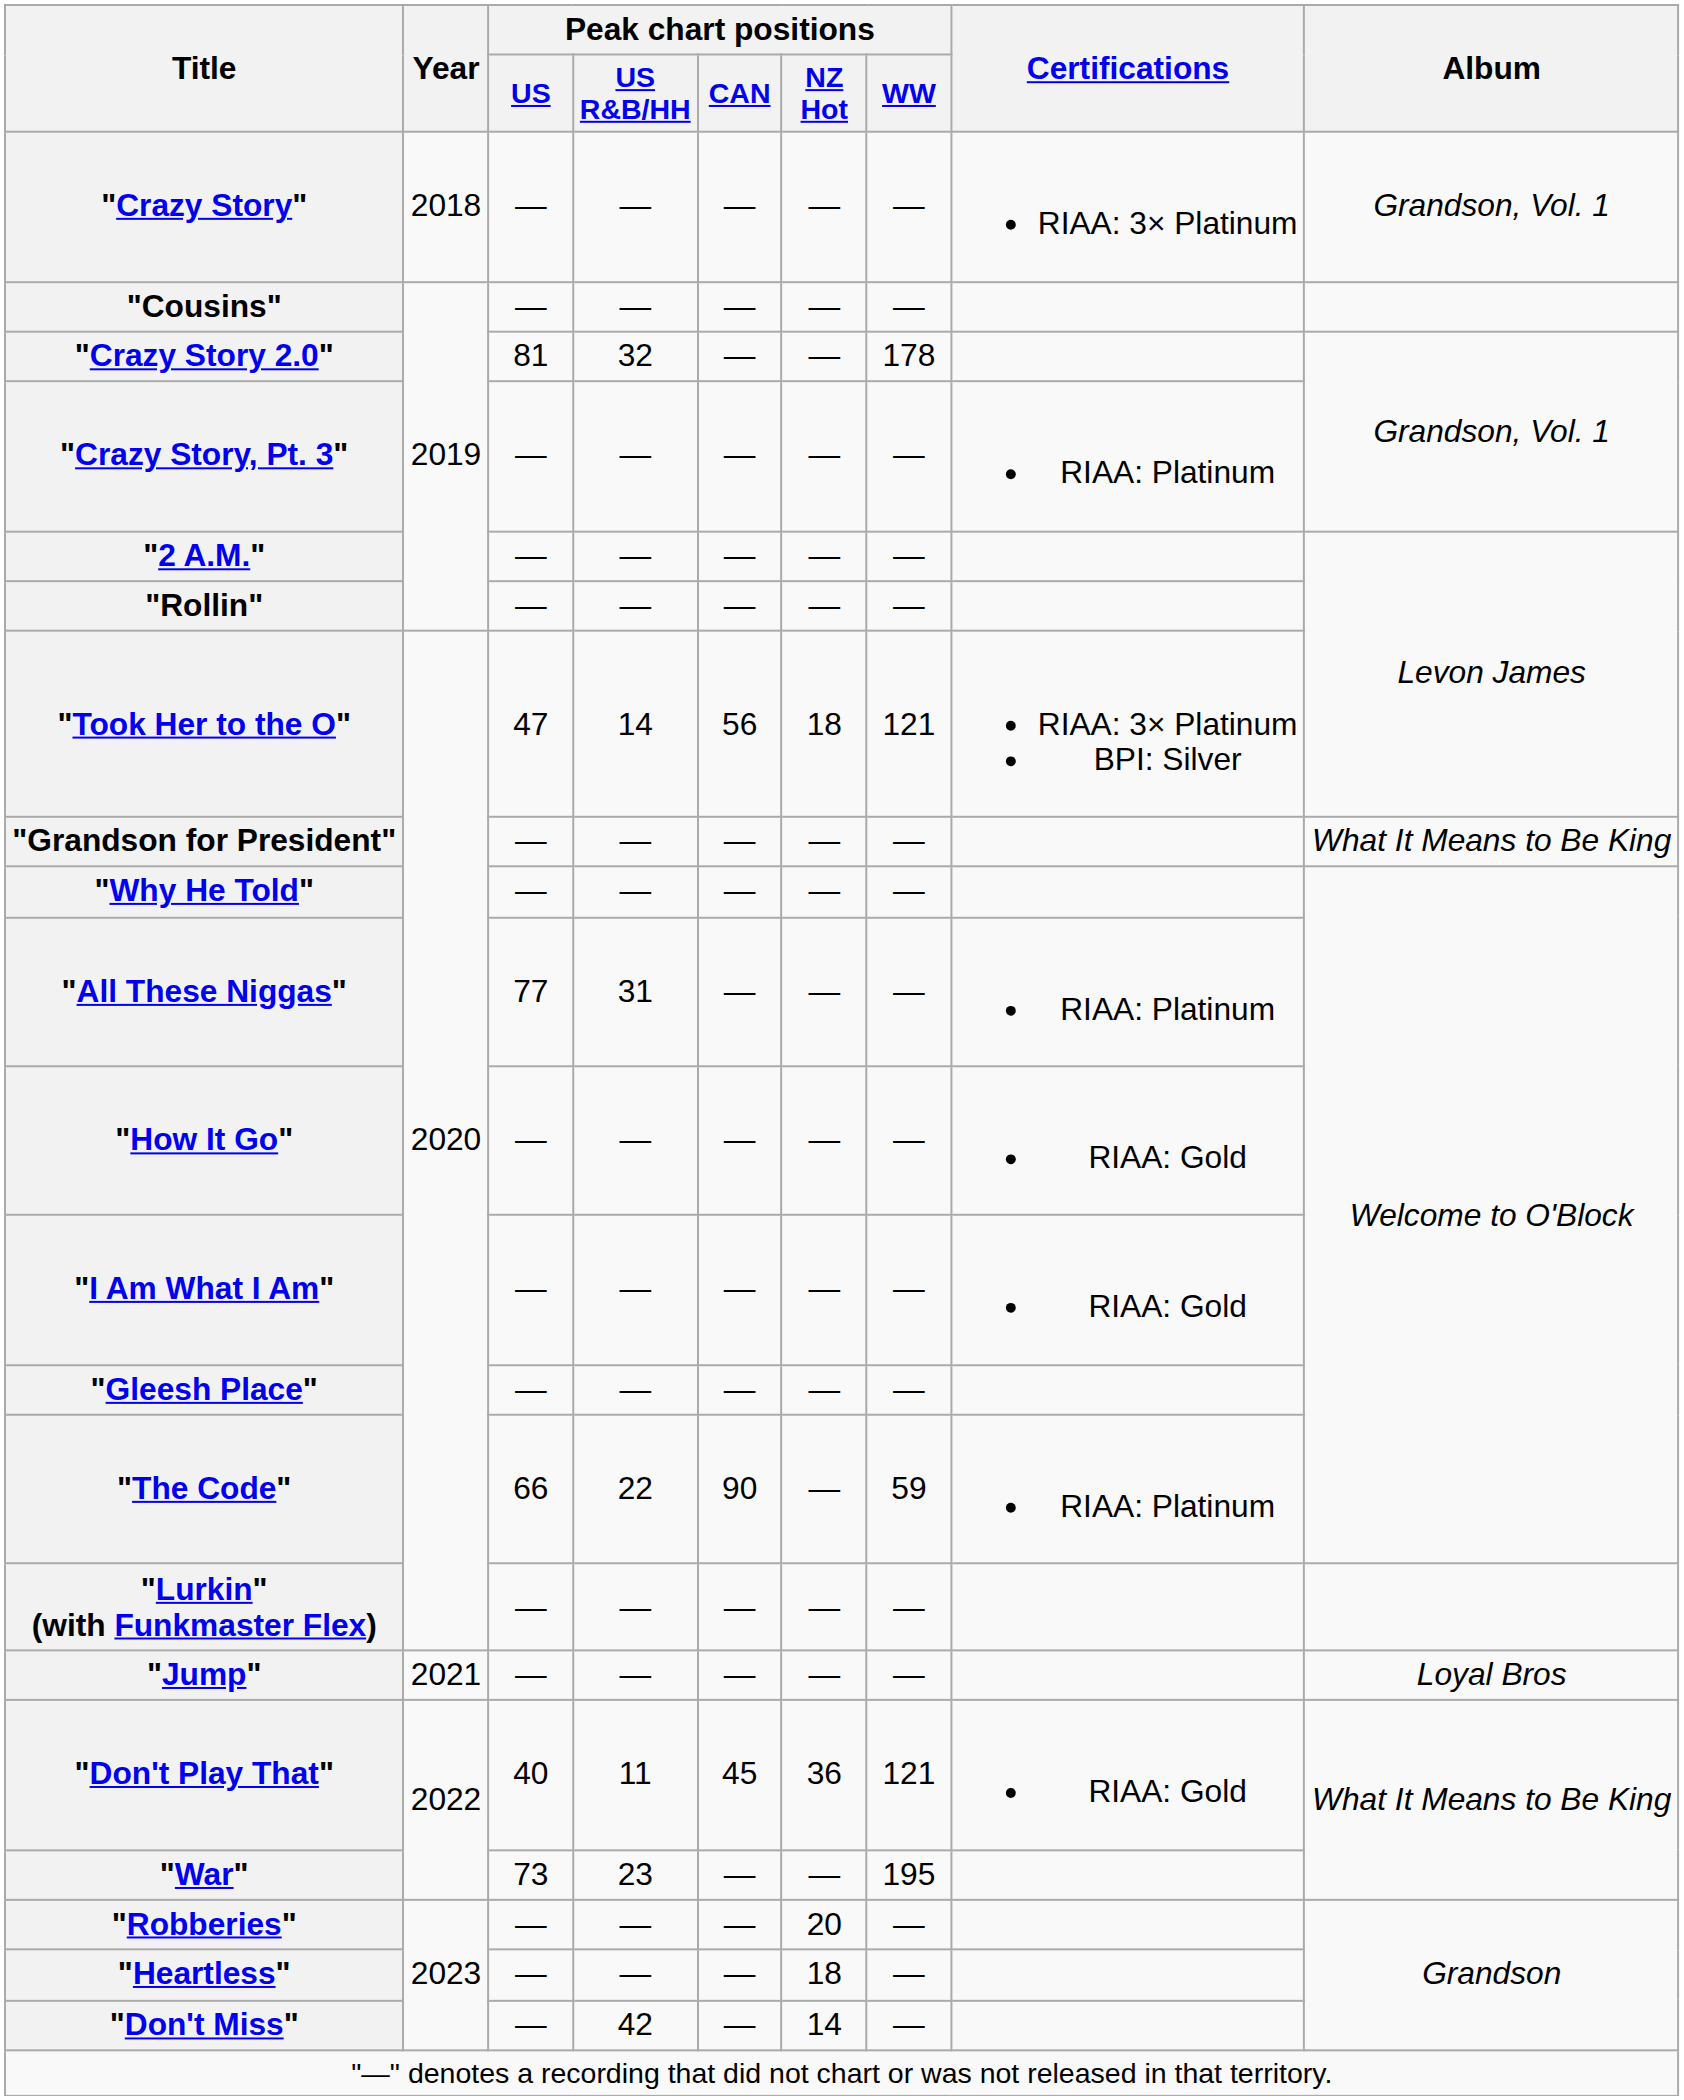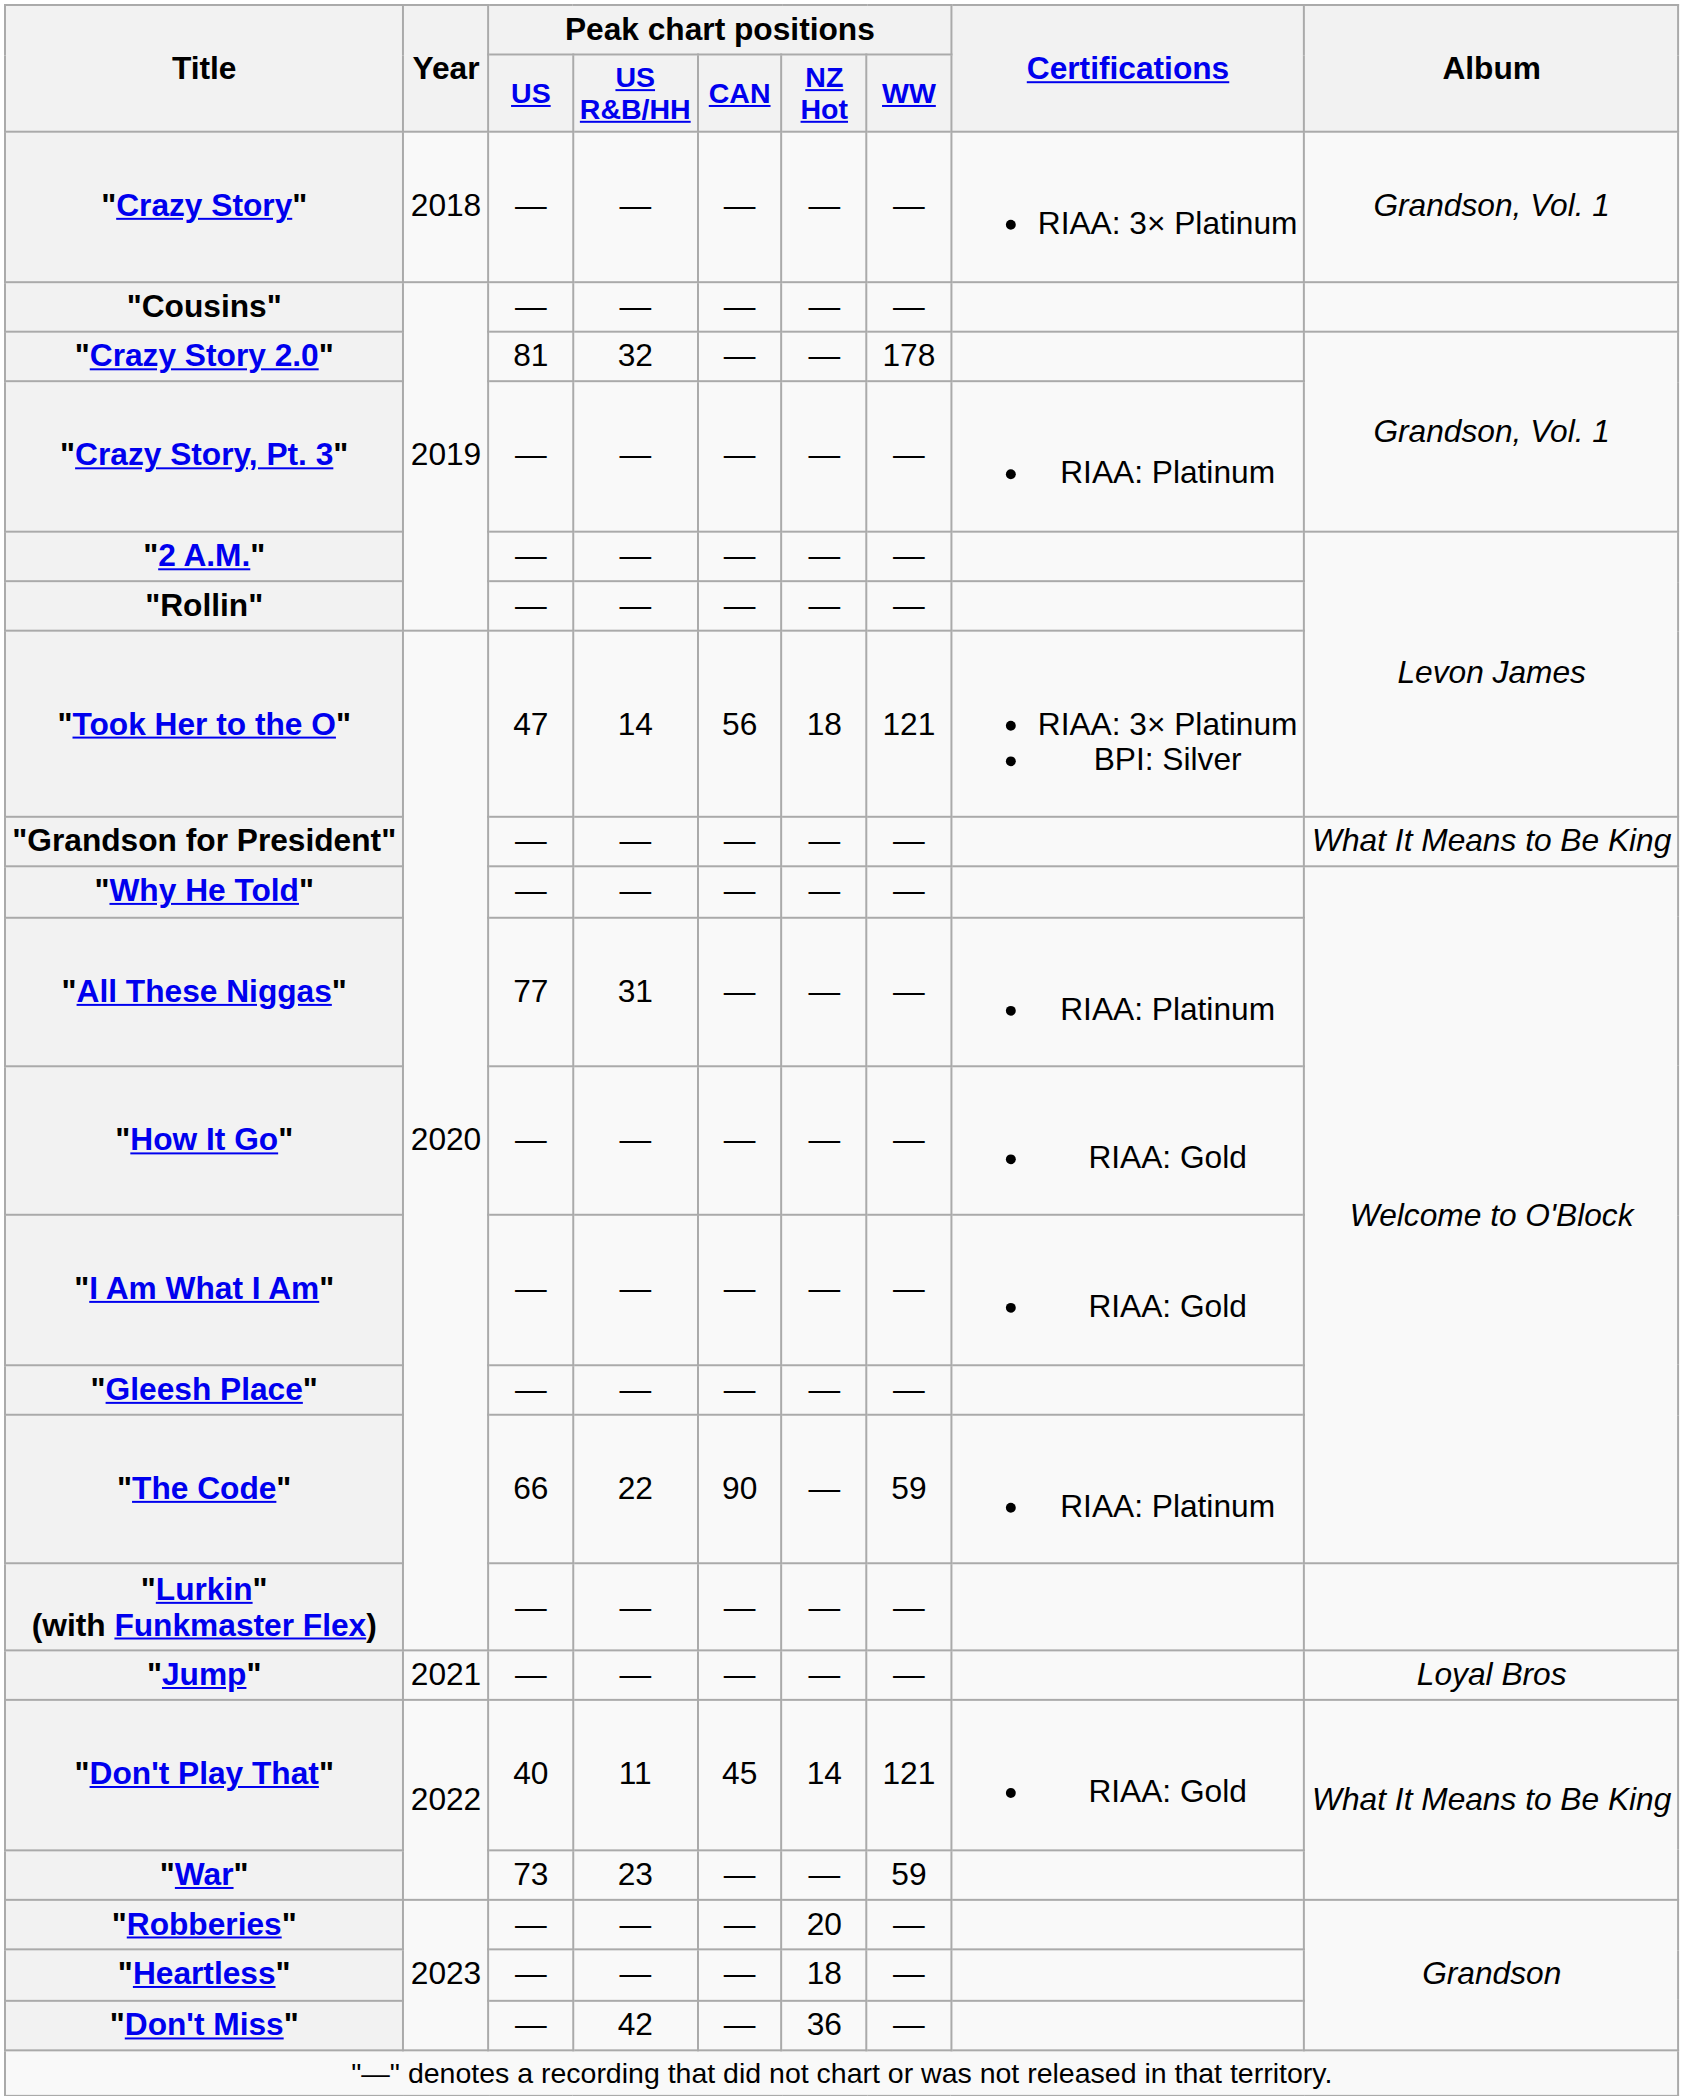"Don't Play That" | Peak chart positions / NZ Hot: 36 -> 14
"War" | Peak chart positions / WW: 195 -> 59
"Don't Miss" | Peak chart positions / NZ Hot: 14 -> 36
